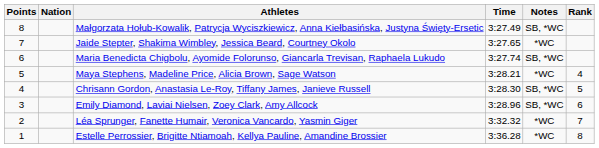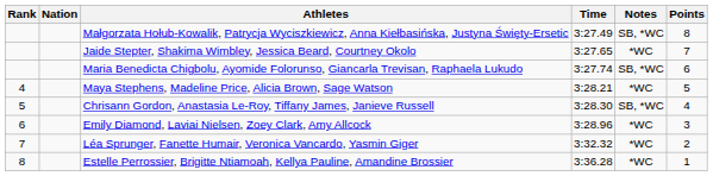columns swapped: Rank <-> Points
Emily Diamond, Laviai Nielsen, Zoey Clark, Amy Allcock | Notes: SB, *WC -> *WC
